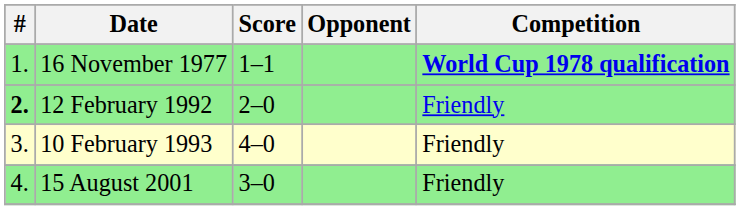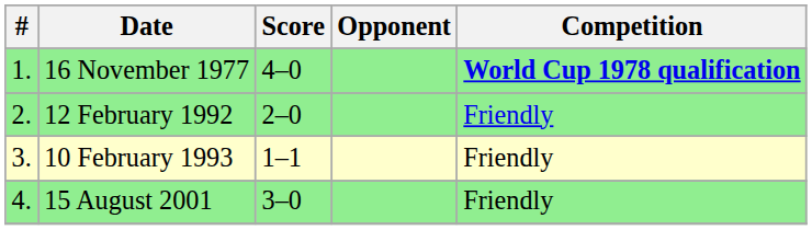16 November 1977 | Score: 1–1 -> 4–0
12 February 1992 | #: bold -> normal
10 February 1993 | Score: 4–0 -> 1–1
